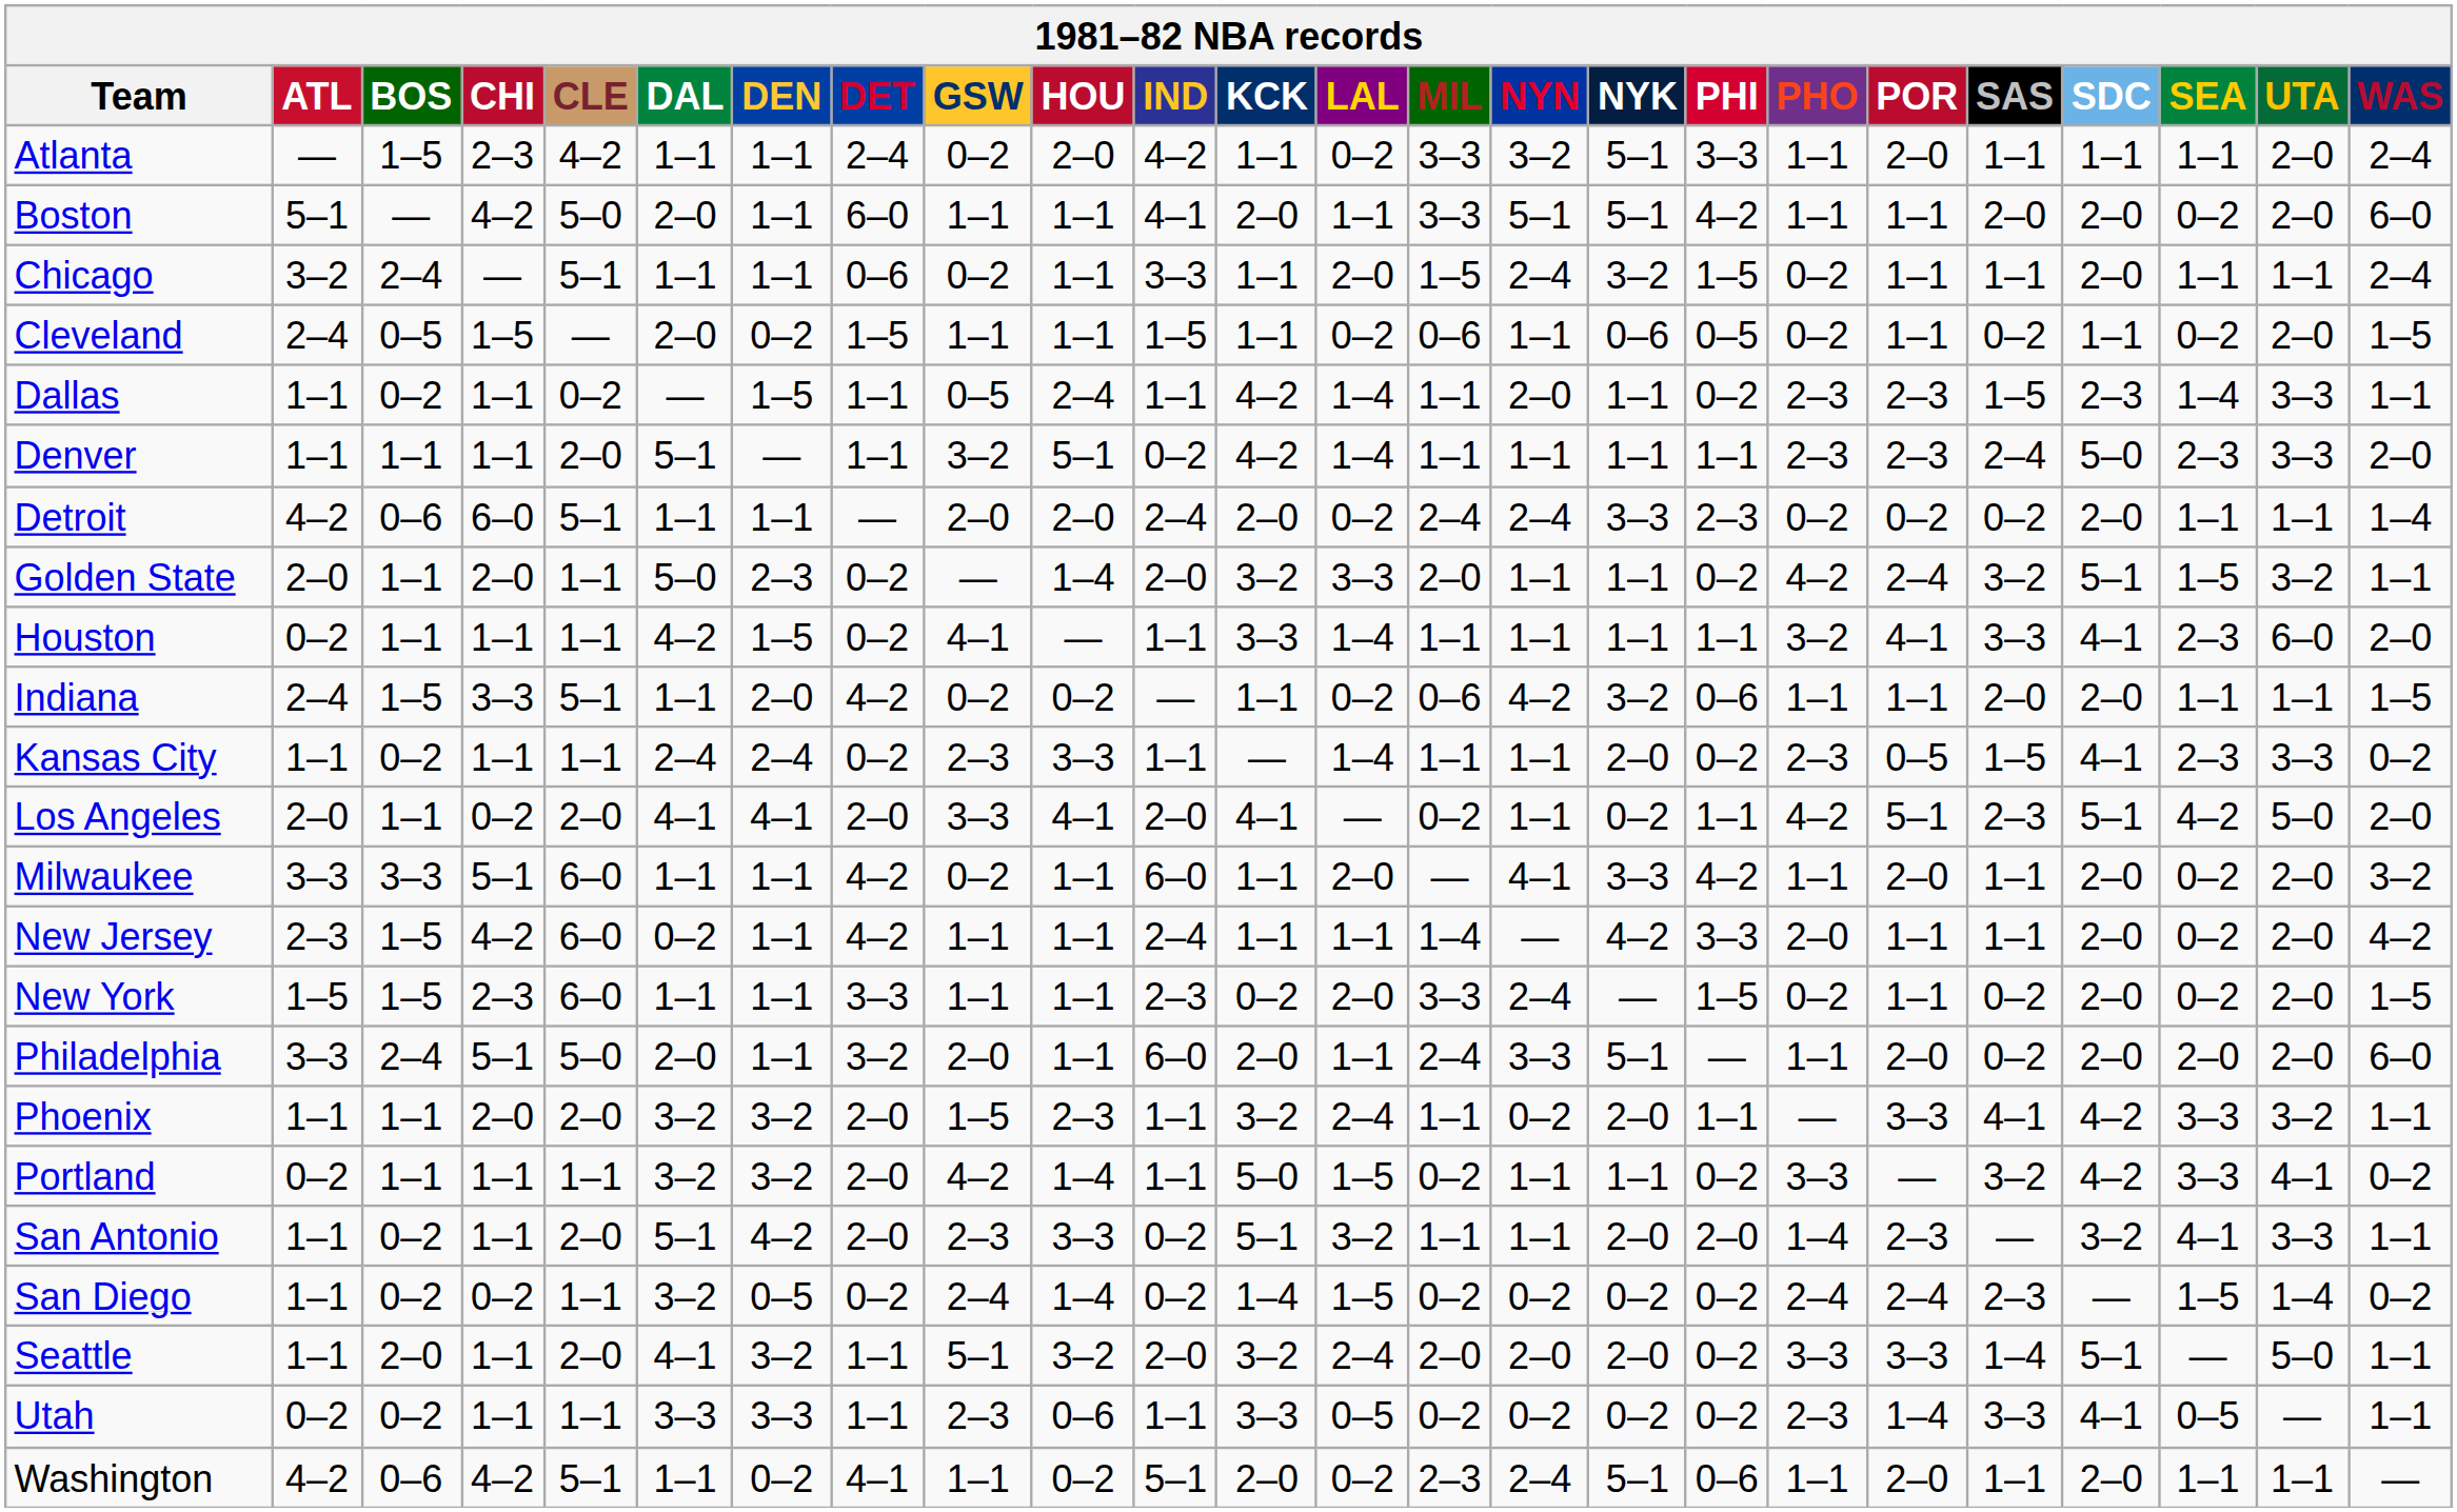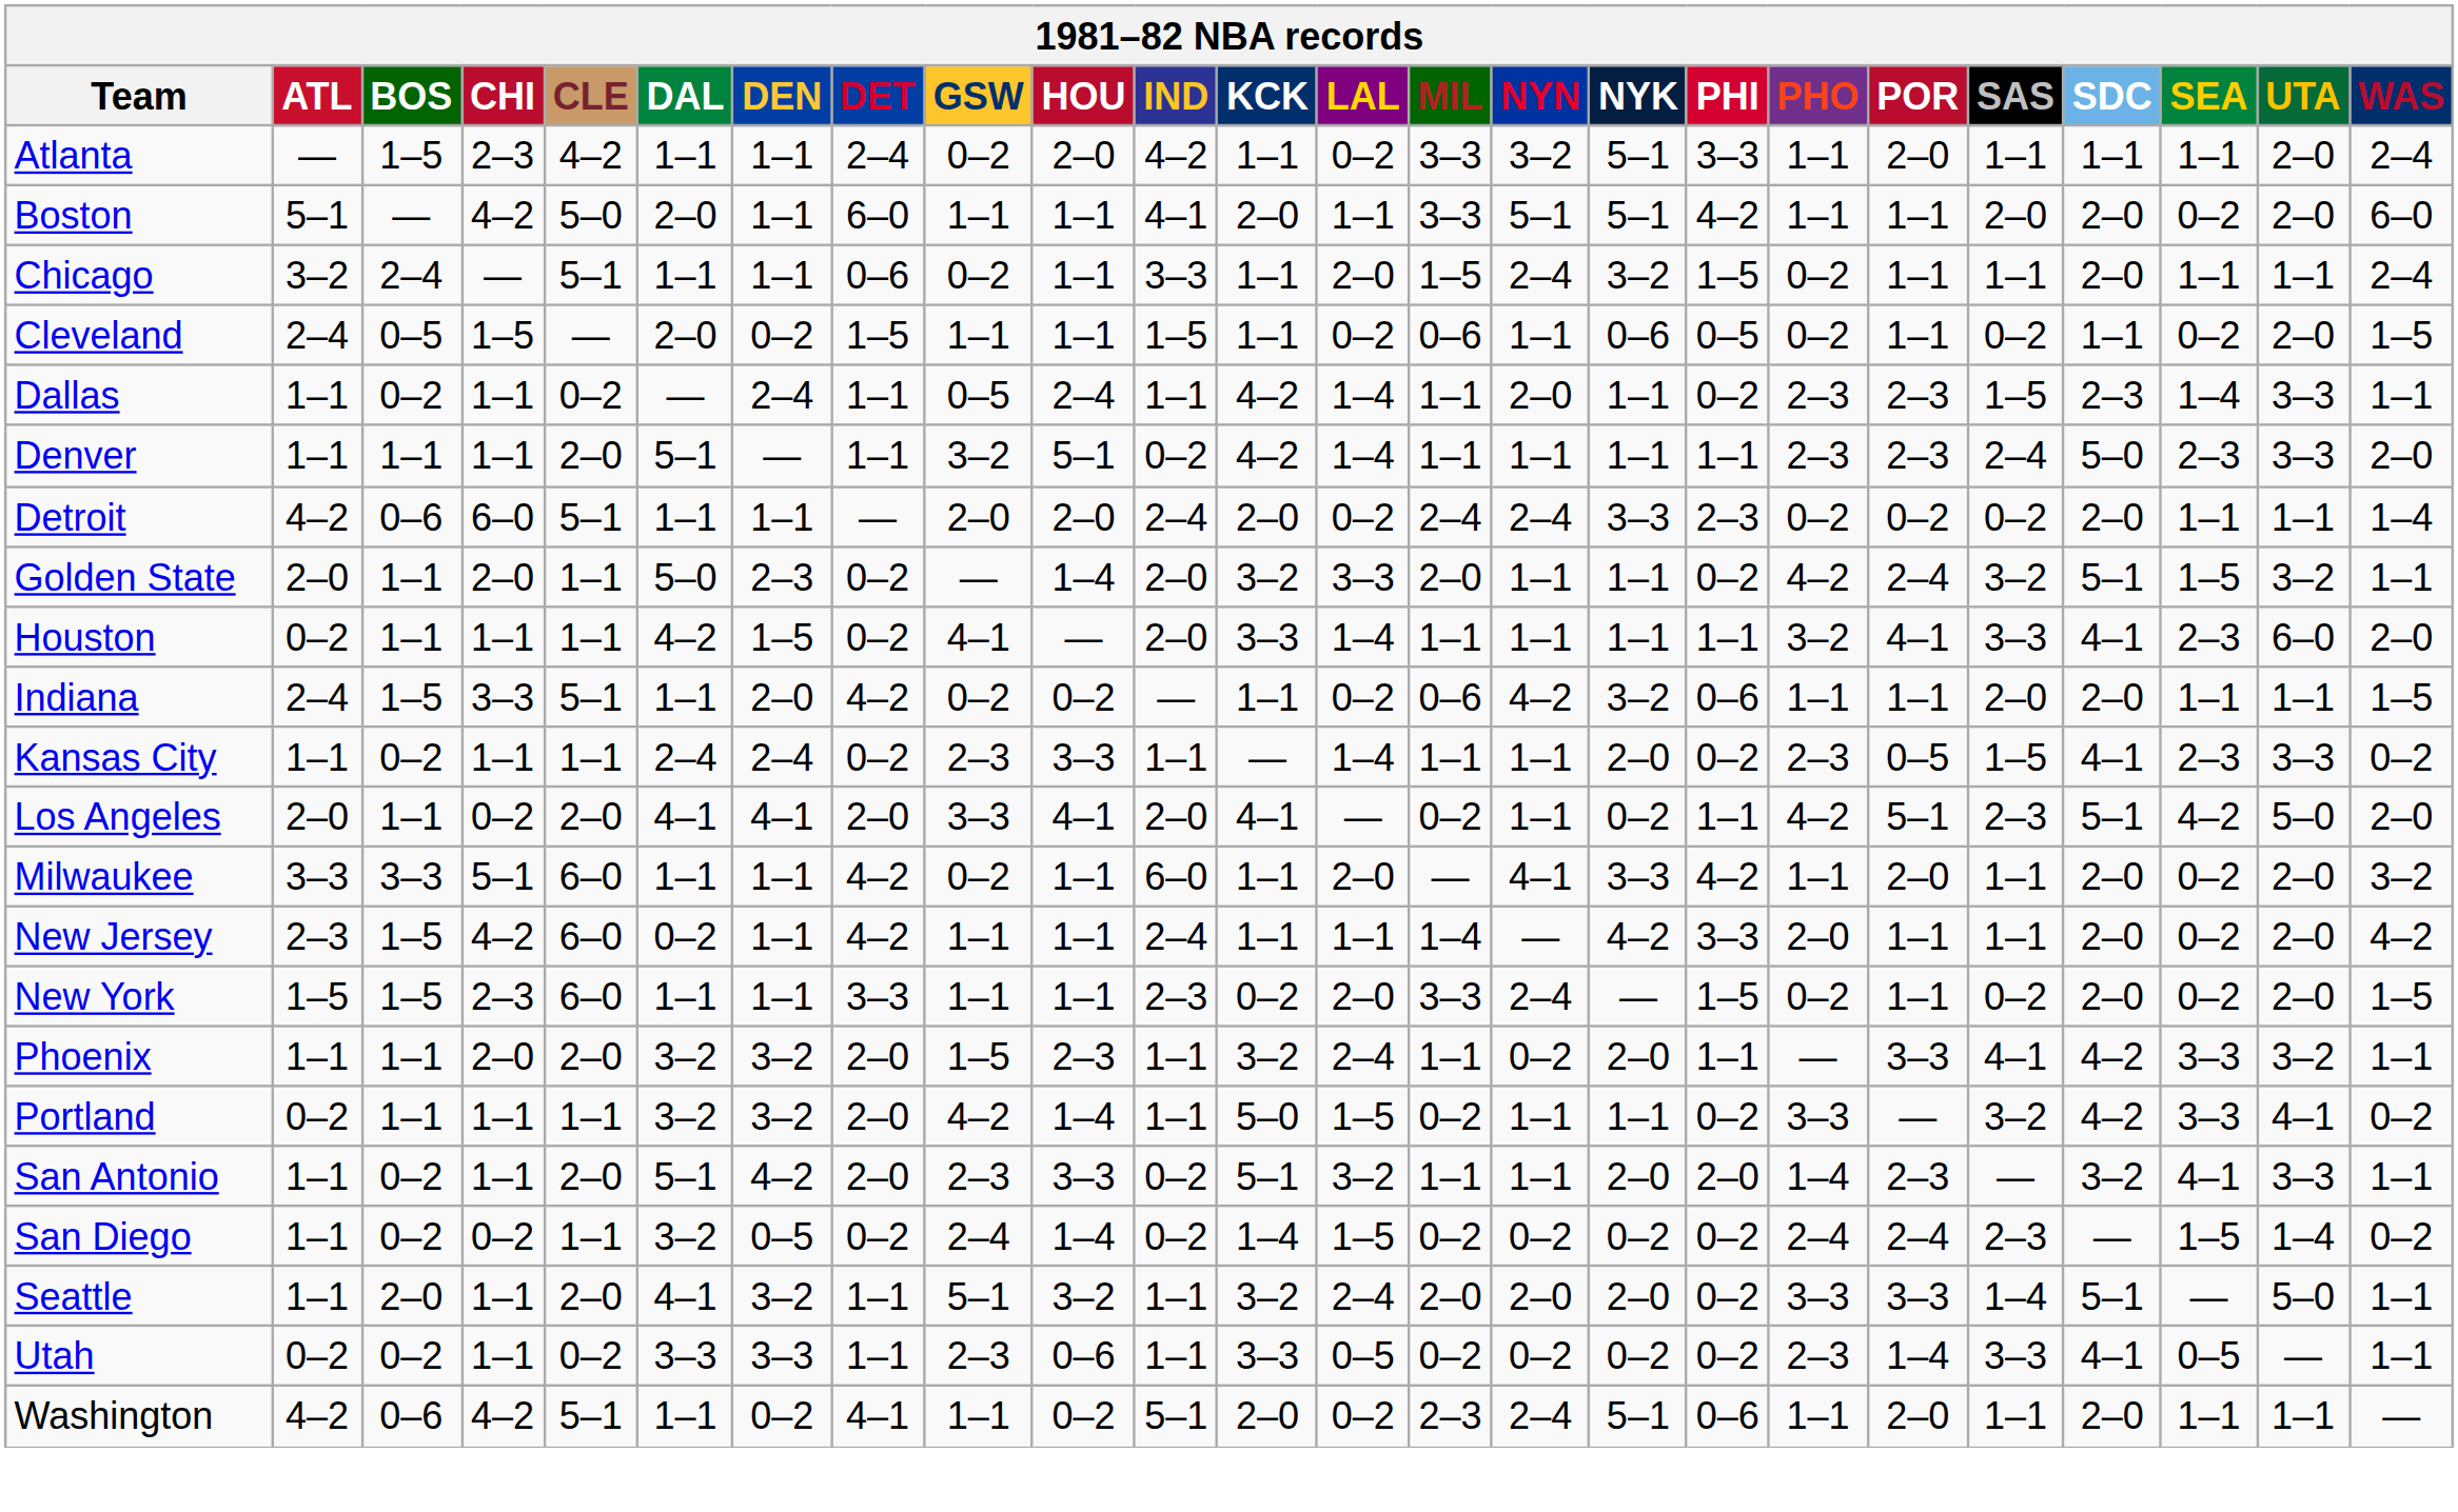Dallas | DEN: 1–5 -> 2–4
Houston | IND: 1–1 -> 2–0
- row: Philadelphia | 3–3 | 2–4 | 5–1 | 5–0 | 2–0 | 1–1 | 3–2 | 2–0 | 1–1 | 6–0 | 2–0 | 1–1 | 2–4 | 3–3 | 5–1 | — | 1–1 | 2–0 | 0–2 | 2–0 | 2–0 | 2–0 | 6–0
Seattle | IND: 2–0 -> 1–1
Utah | CLE: 1–1 -> 0–2
